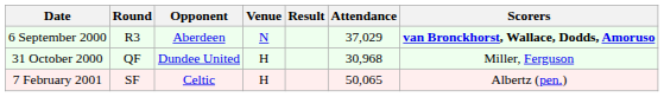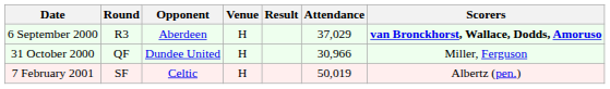6 September 2000 | Venue: N -> H
31 October 2000 | Attendance: 30,968 -> 30,966
7 February 2001 | Attendance: 50,065 -> 50,019
